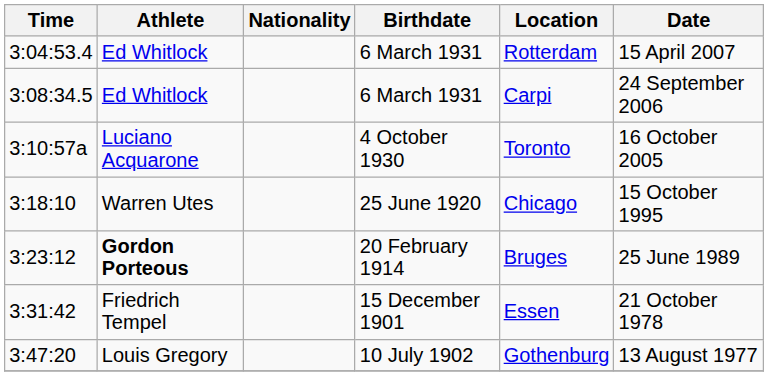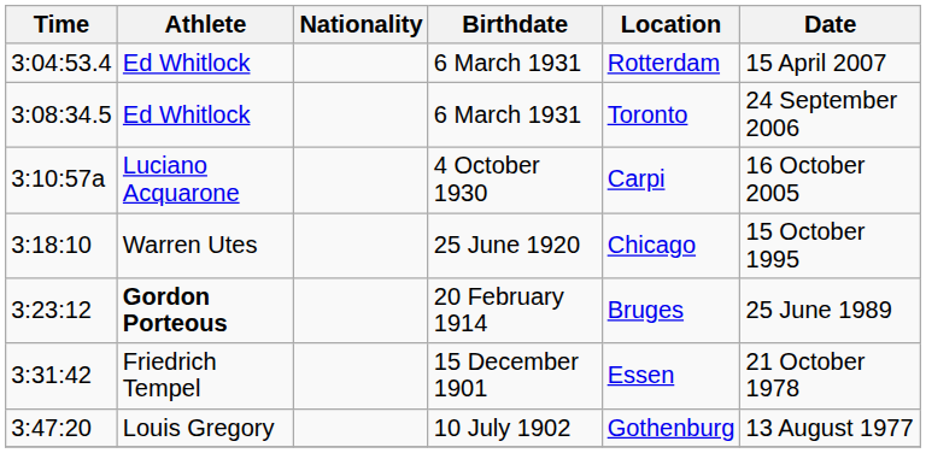3:08:34.5 | Location: Carpi -> Toronto
3:10:57a | Location: Toronto -> Carpi
